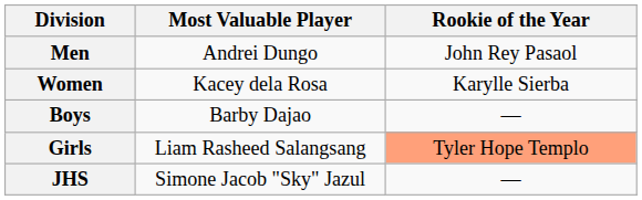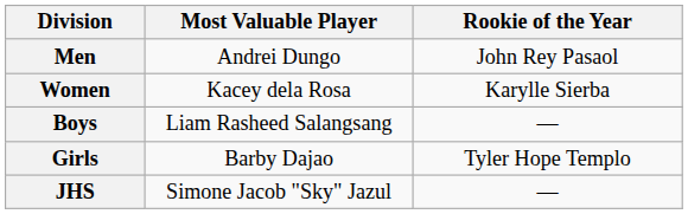Boys | Most Valuable Player: Barby Dajao -> Liam Rasheed Salangsang
Girls | Most Valuable Player: Liam Rasheed Salangsang -> Barby Dajao
Girls | Rookie of the Year: lightsalmon background -> no background
